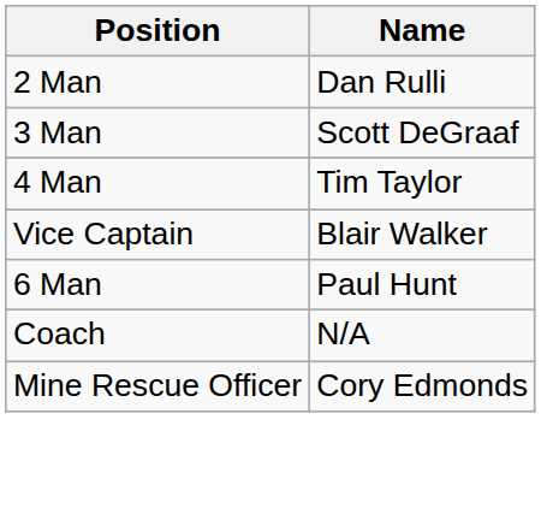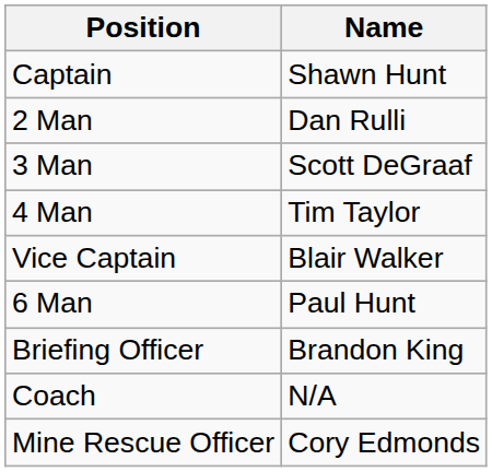+ row: Captain | Shawn Hunt
+ row: Briefing Officer | Brandon King
